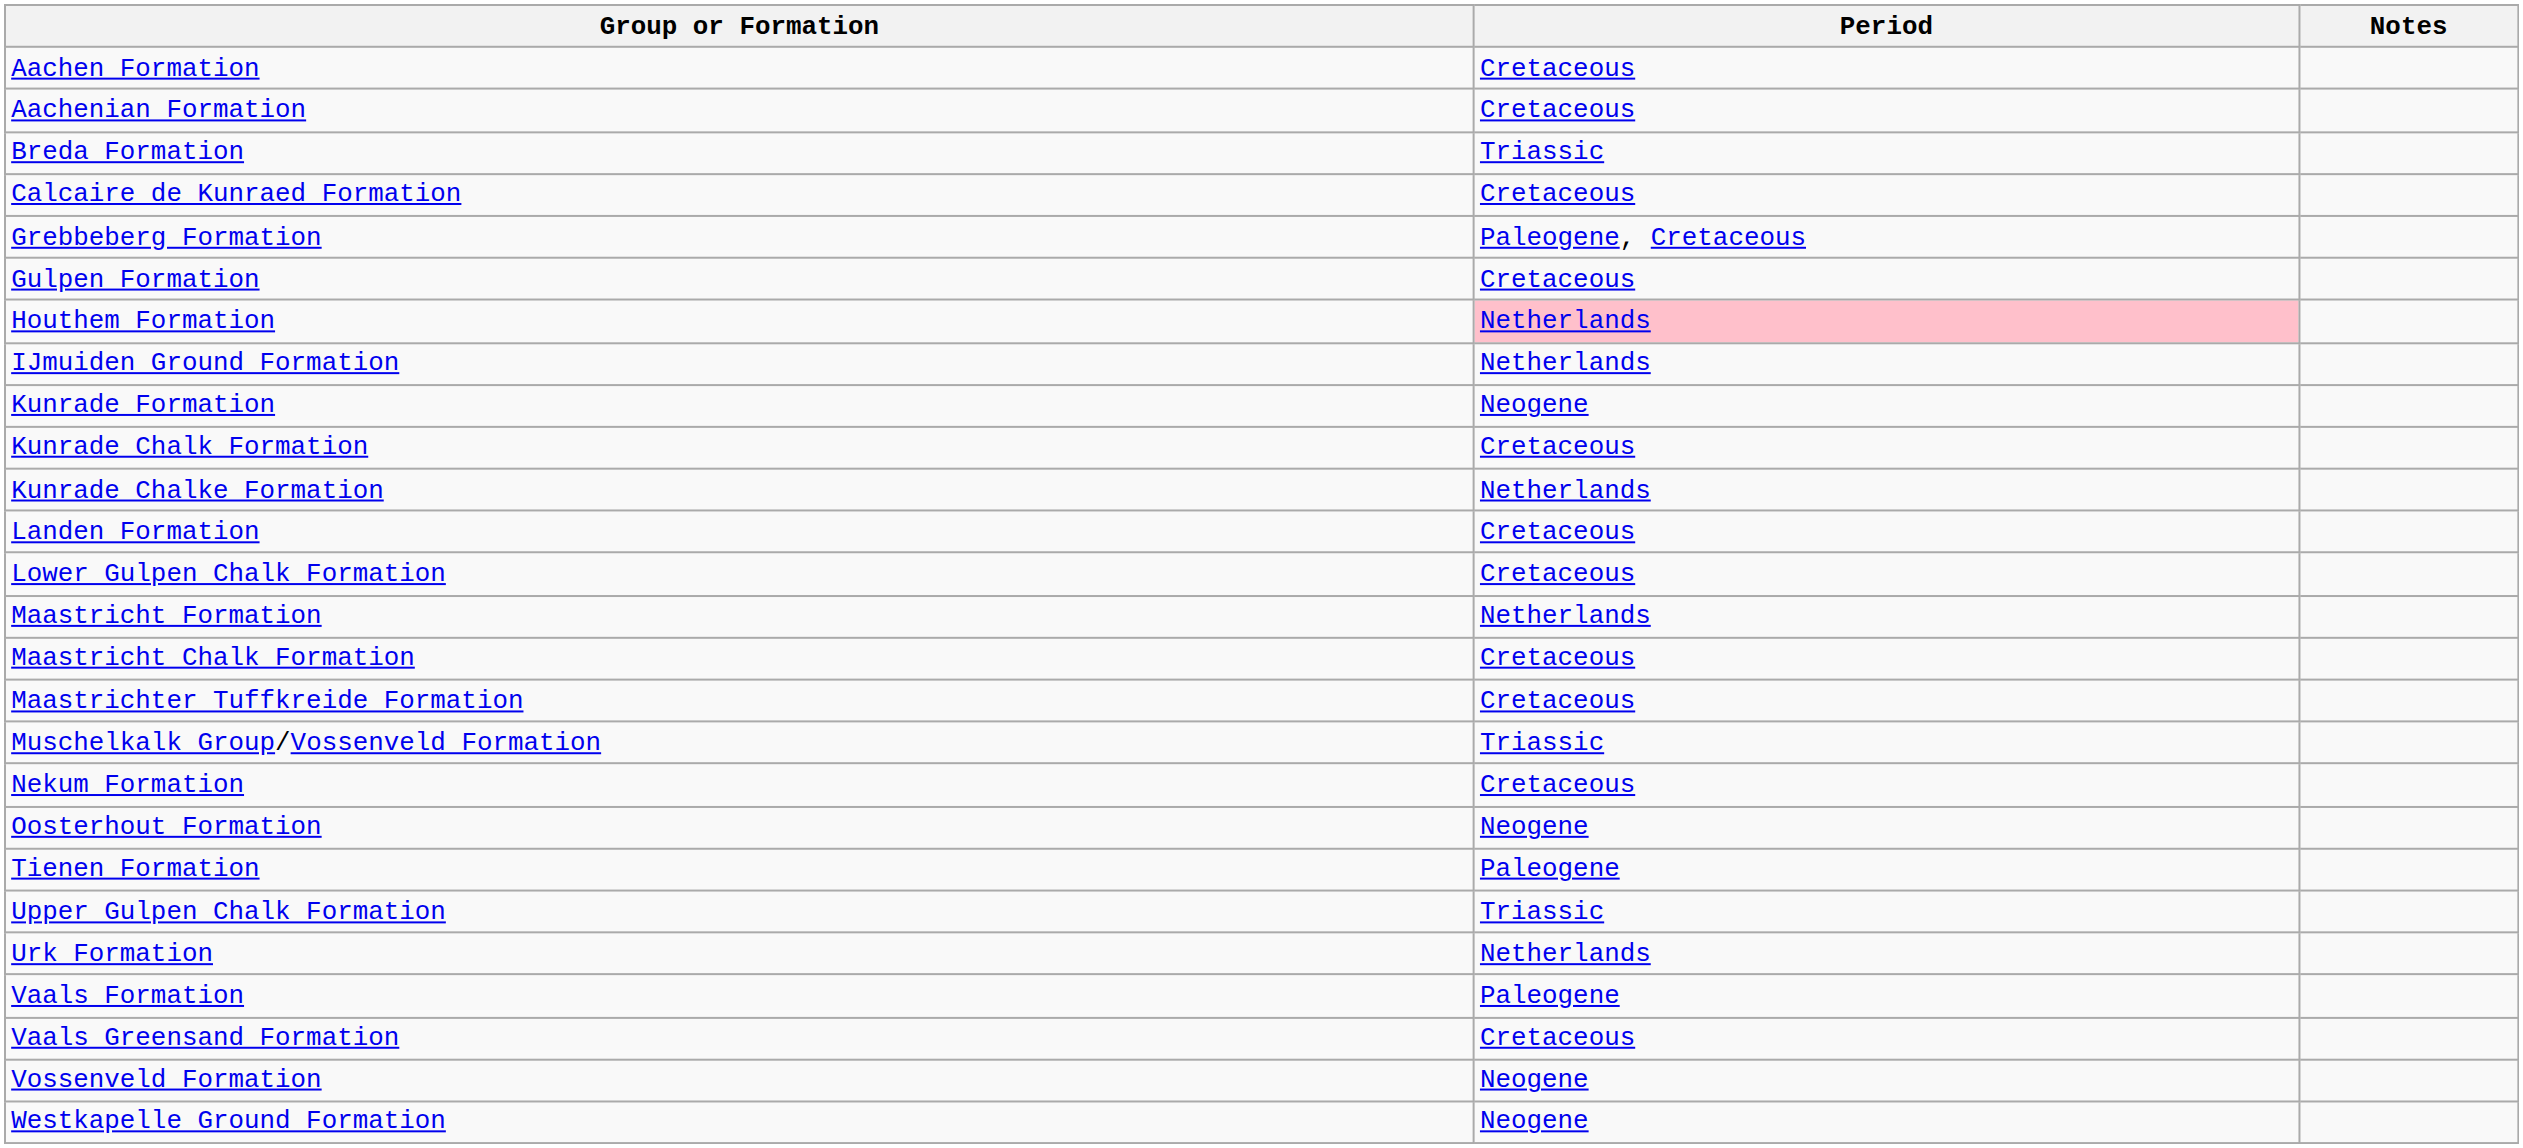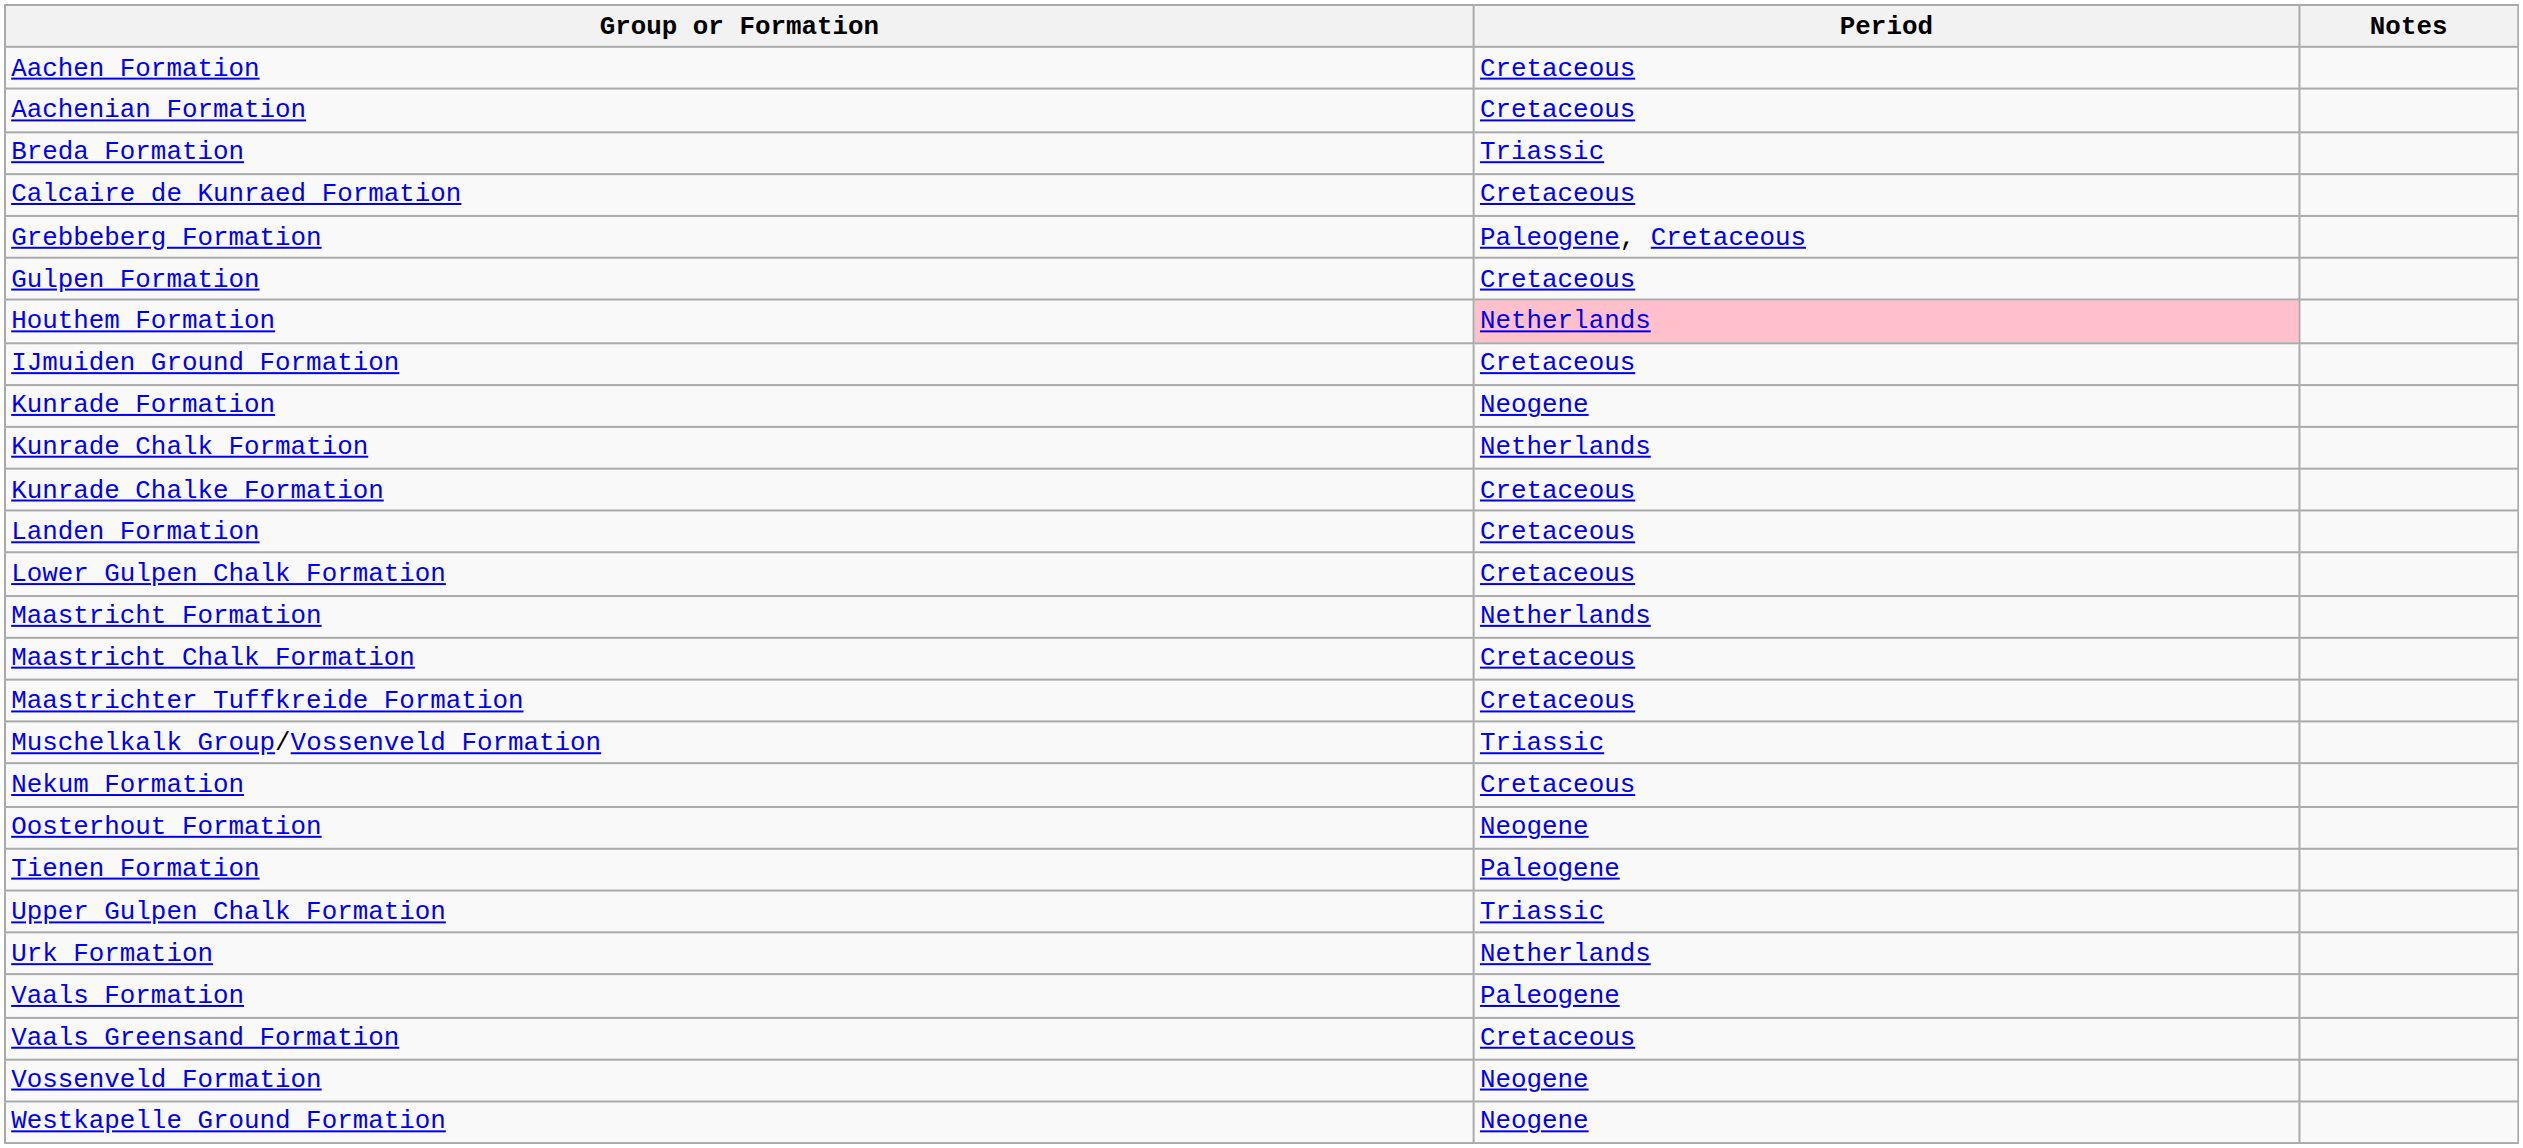IJmuiden Ground Formation | Period: Netherlands -> Cretaceous
Kunrade Chalk Formation | Period: Cretaceous -> Netherlands
Kunrade Chalke Formation | Period: Netherlands -> Cretaceous
